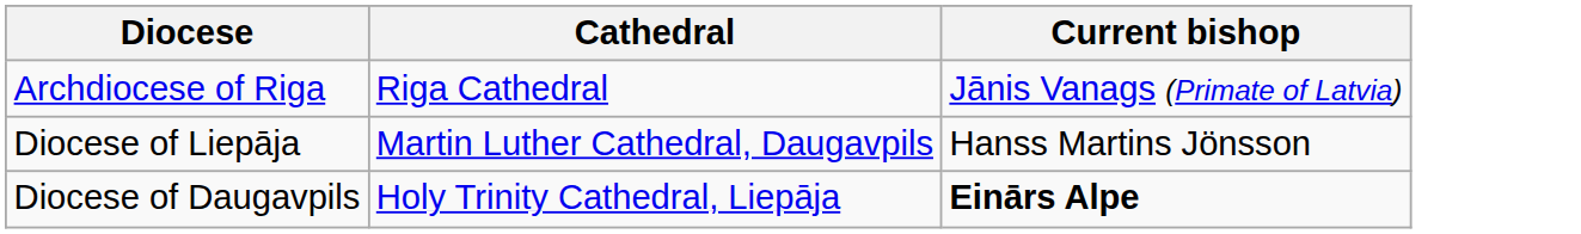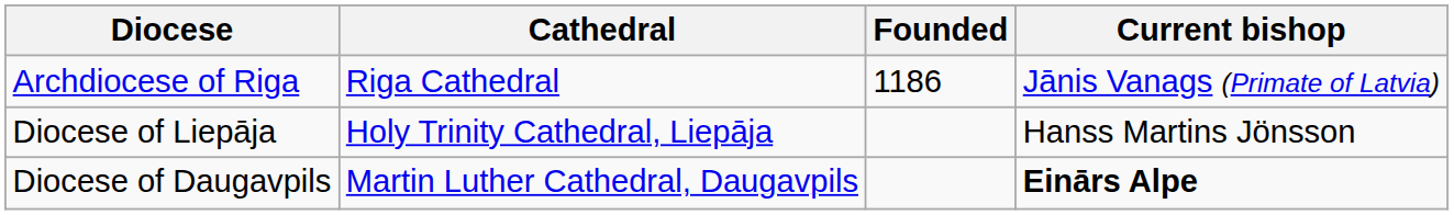+ column: Founded | 1186
Diocese of Liepāja | Cathedral: Martin Luther Cathedral, Daugavpils -> Holy Trinity Cathedral, Liepāja
Diocese of Daugavpils | Cathedral: Holy Trinity Cathedral, Liepāja -> Martin Luther Cathedral, Daugavpils
